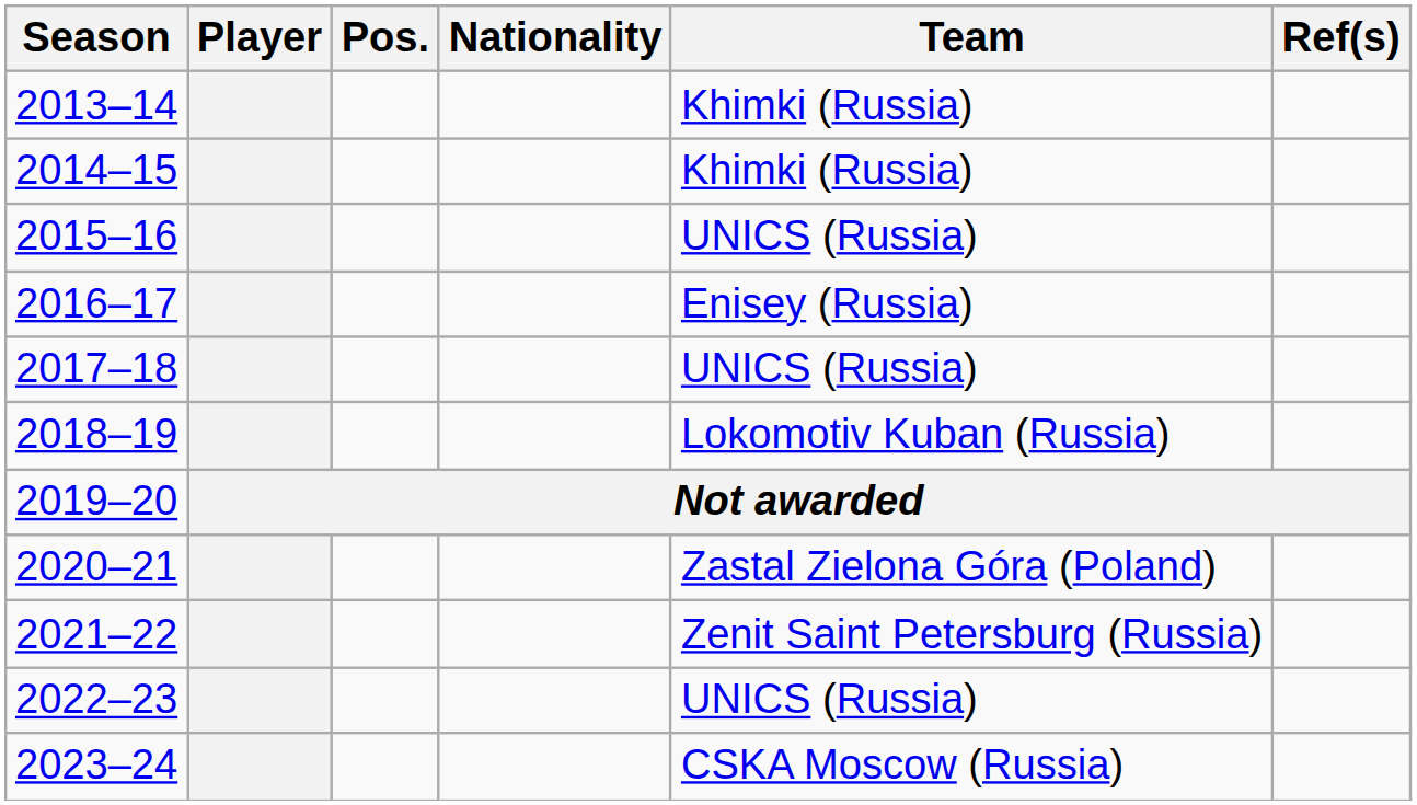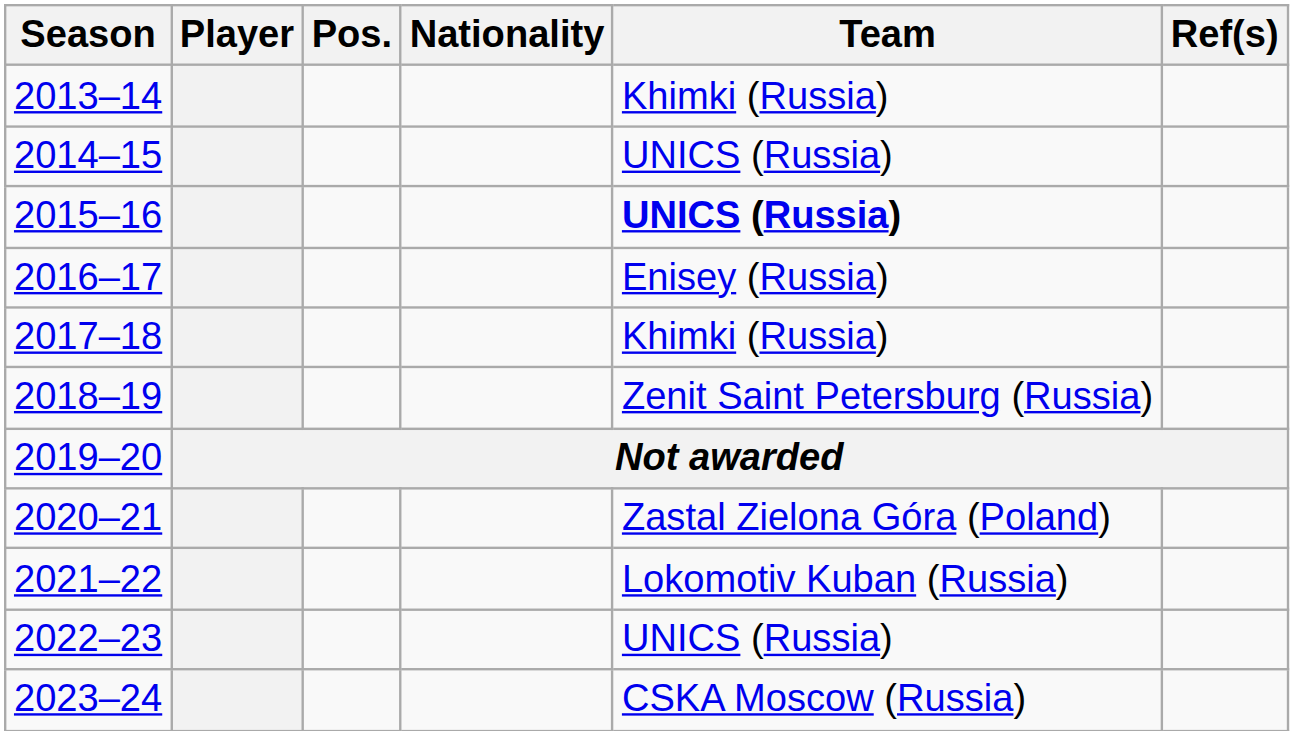2014–15 | Team: Khimki (Russia) -> UNICS (Russia)
2015–16 | Team: normal -> bold
2017–18 | Team: UNICS (Russia) -> Khimki (Russia)
2018–19 | Team: Lokomotiv Kuban (Russia) -> Zenit Saint Petersburg (Russia)
2021–22 | Team: Zenit Saint Petersburg (Russia) -> Lokomotiv Kuban (Russia)
